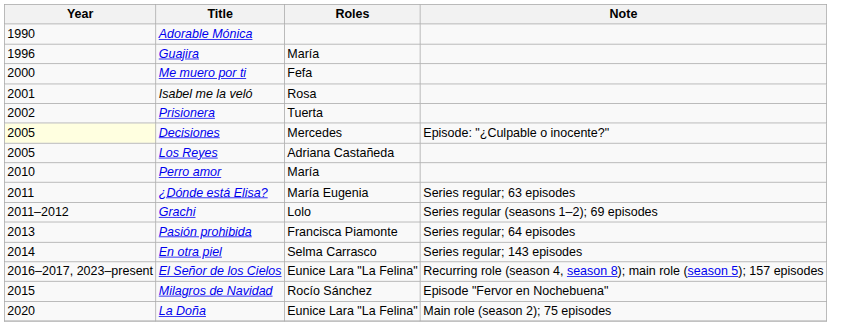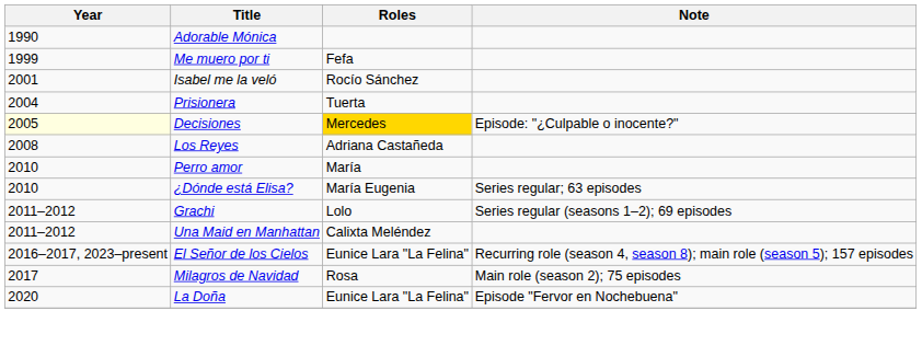- row: 1996 | Guajira | María
Me muero por ti | Year: 2000 -> 1999
Isabel me la veló | Roles: Rosa -> Rocío Sánchez
Prisionera | Year: 2002 -> 2004
Decisiones | Roles: no background -> gold background
Los Reyes | Year: 2005 -> 2008
¿Dónde está Elisa? | Year: 2011 -> 2010
+ row: 2011–2012 | Una Maid en Manhattan | Calixta Meléndez
- row: 2013 | Pasión prohibida | Francisca Piamonte | Series regular; 64 episodes
- row: 2014 | En otra piel | Selma Carrasco | Series regular; 143 episodes
Milagros de Navidad | Year: 2015 -> 2017
Milagros de Navidad | Roles: Rocío Sánchez -> Rosa
Milagros de Navidad | Note: Episode "Fervor en Nochebuena" -> Main role (season 2); 75 episodes
La Doña | Note: Main role (season 2); 75 episodes -> Episode "Fervor en Nochebuena"
